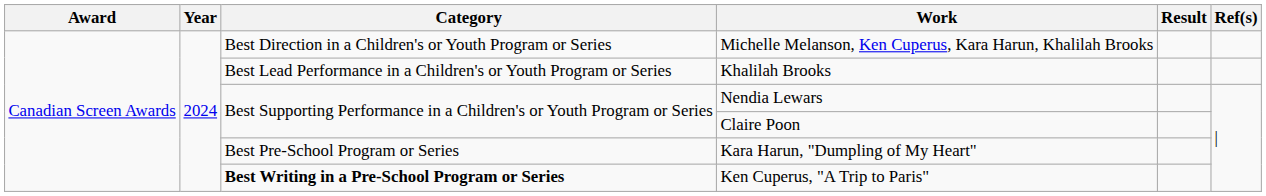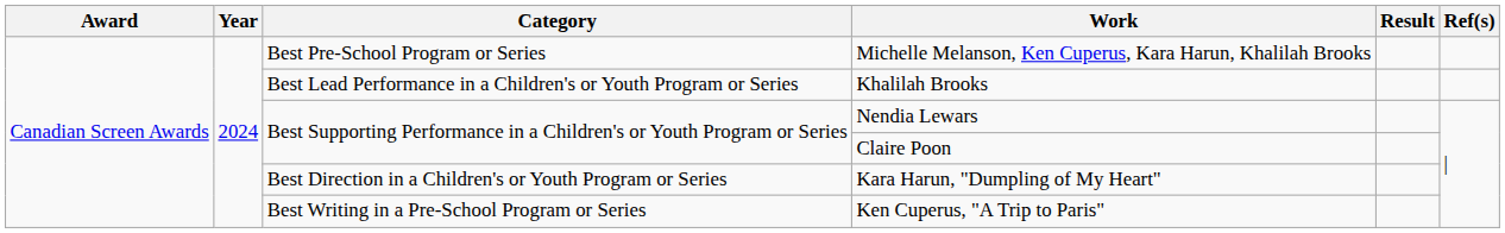Michelle Melanson, Ken Cuperus, Kara Harun, Khalilah Brooks | Category: Best Direction in a Children's or Youth Program or Series -> Best Pre-School Program or Series
Kara Harun, "Dumpling of My Heart" | Category: Best Pre-School Program or Series -> Best Direction in a Children's or Youth Program or Series
Ken Cuperus, "A Trip to Paris" | Category: bold -> normal
